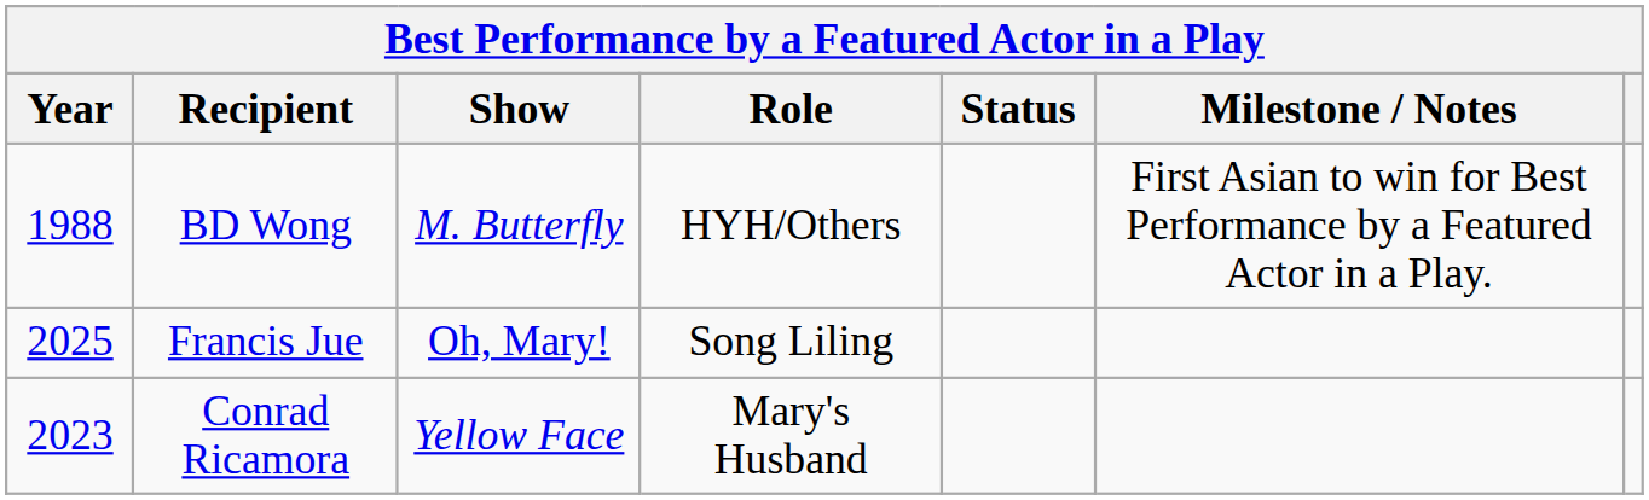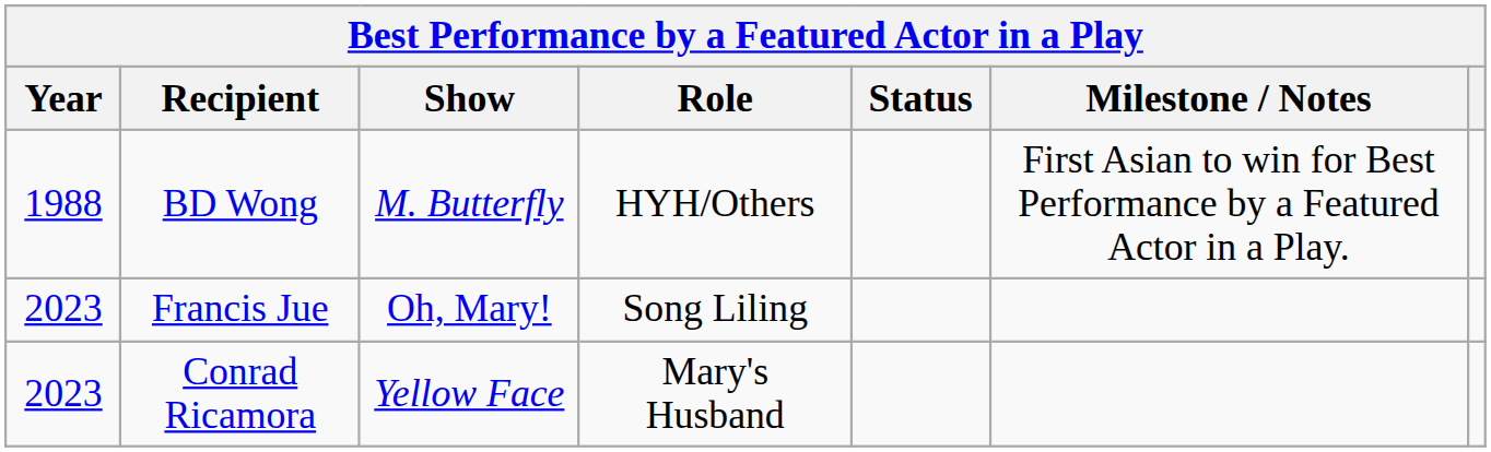Francis Jue | Year: 2025 -> 2023
